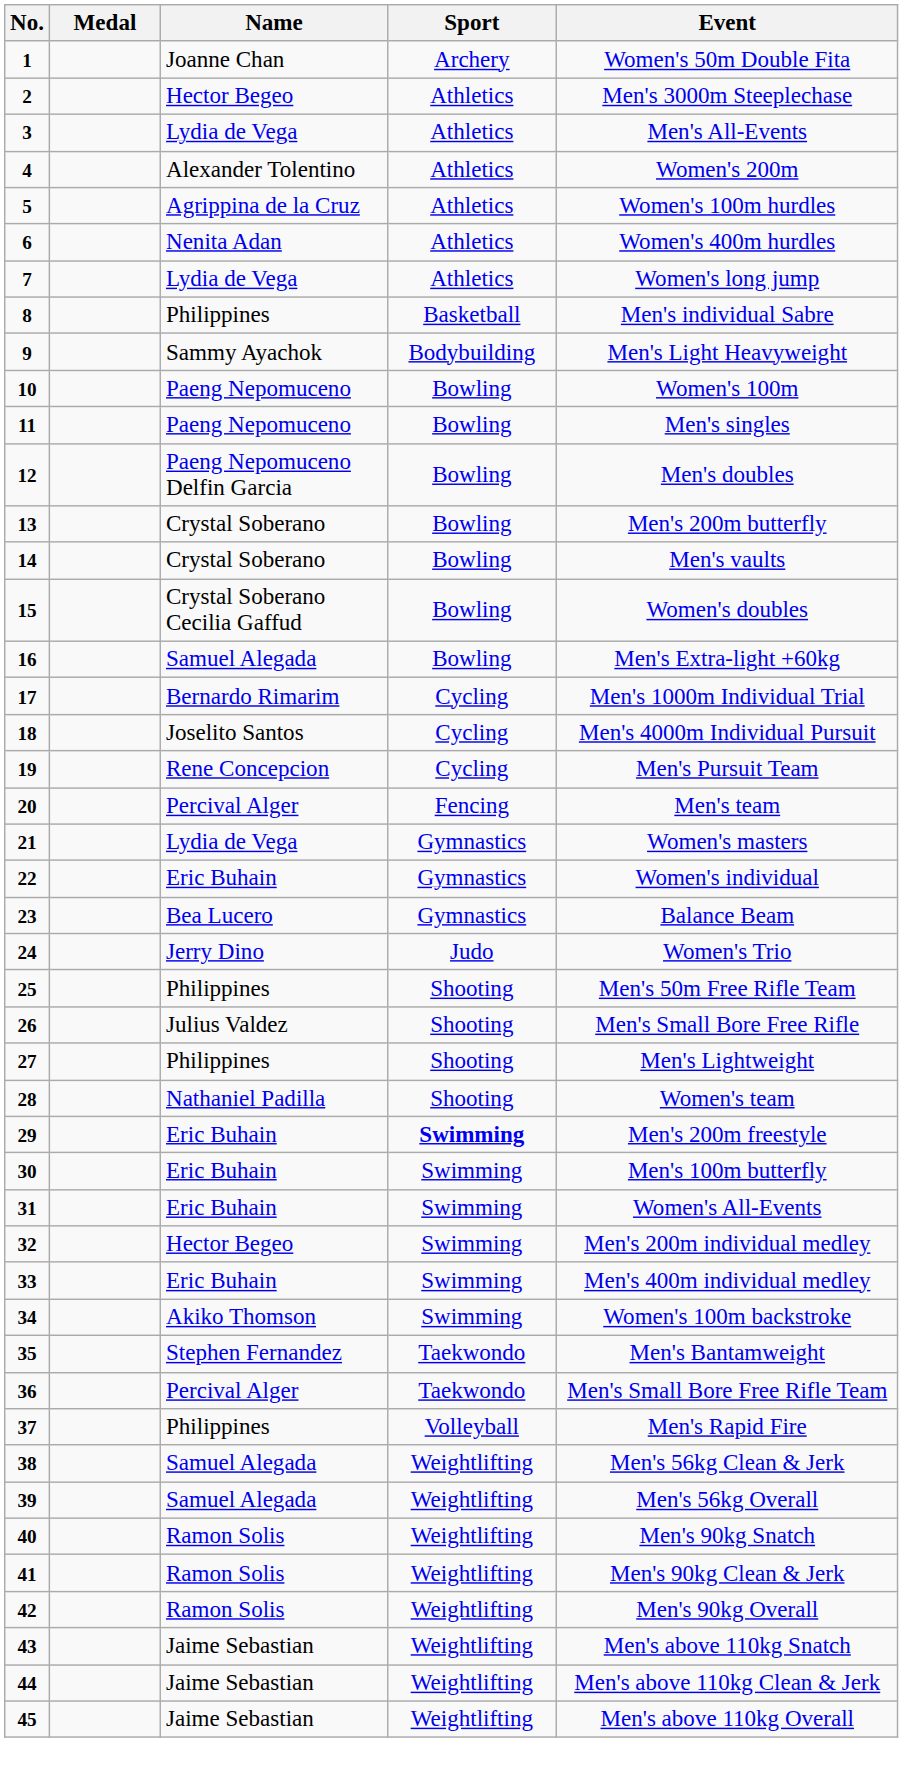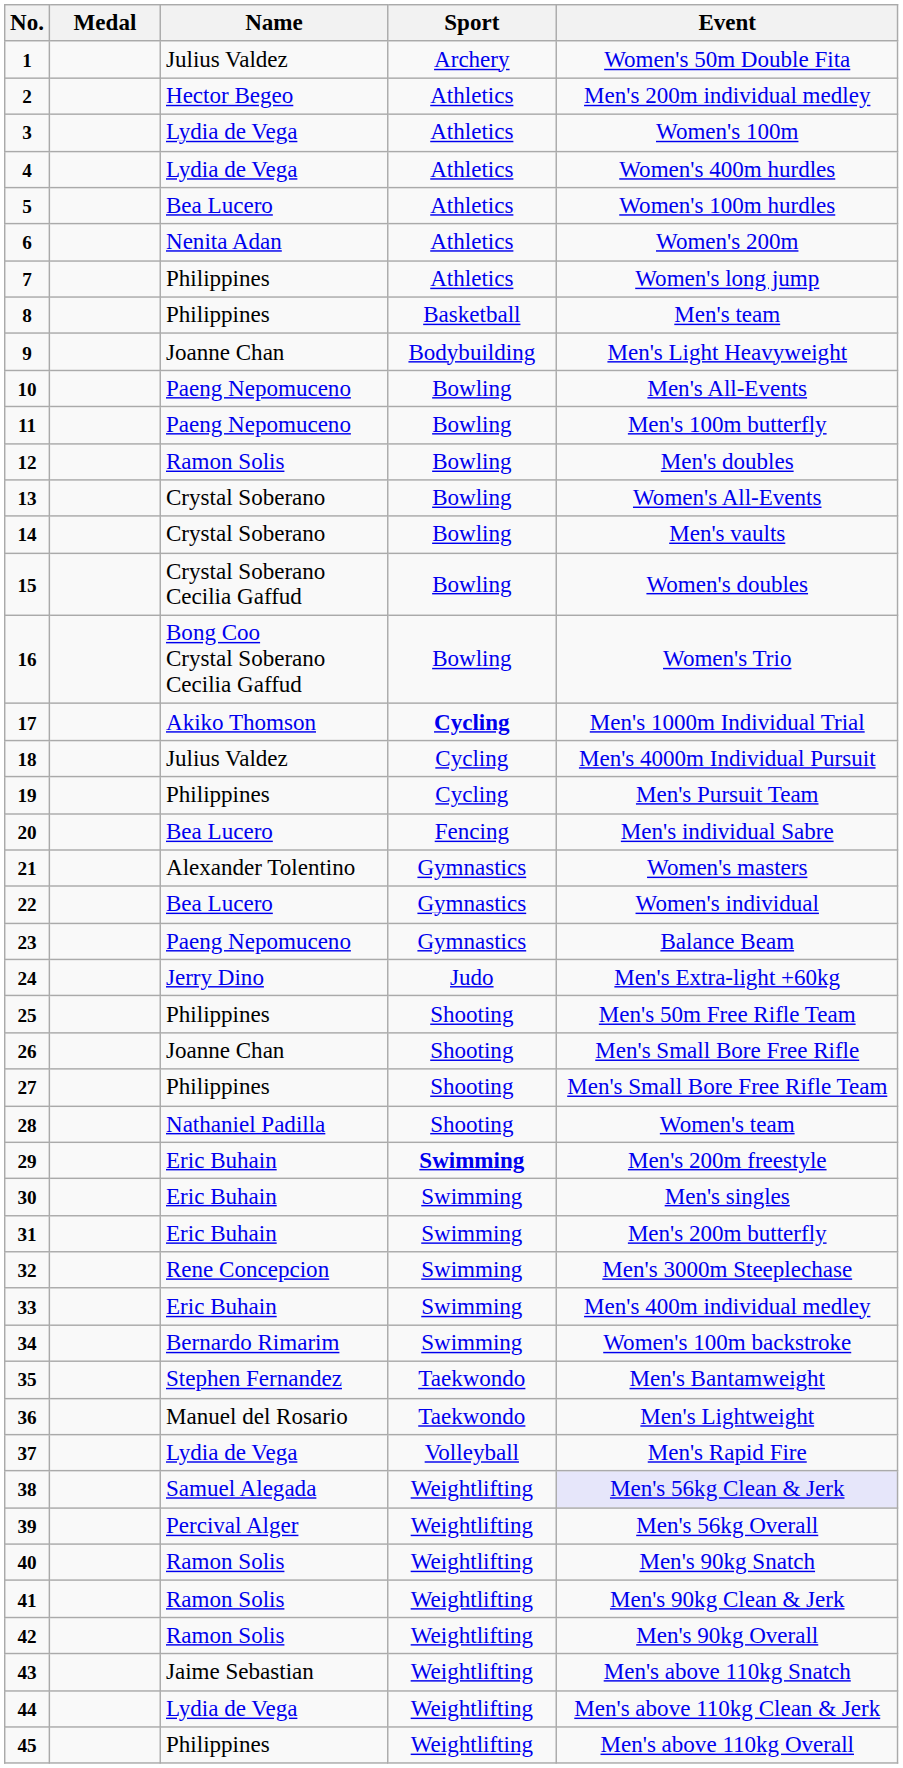1 | Name: Joanne Chan -> Julius Valdez
2 | Event: Men's 3000m Steeplechase -> Men's 200m individual medley
3 | Event: Men's All-Events -> Women's 100m
4 | Name: Alexander Tolentino -> Lydia de Vega
4 | Event: Women's 200m -> Women's 400m hurdles
5 | Name: Agrippina de la Cruz -> Bea Lucero
6 | Event: Women's 400m hurdles -> Women's 200m
7 | Name: Lydia de Vega -> Philippines
8 | Event: Men's individual Sabre -> Men's team
9 | Name: Sammy Ayachok -> Joanne Chan
10 | Event: Women's 100m -> Men's All-Events
11 | Event: Men's singles -> Men's 100m butterfly
12 | Name: Paeng Nepomuceno Delfin Garcia -> Ramon Solis
13 | Event: Men's 200m butterfly -> Women's All-Events
16 | Name: Samuel Alegada -> Bong Coo Crystal Soberano Cecilia Gaffud
16 | Event: Men's Extra-light +60kg -> Women's Trio
17 | Name: Bernardo Rimarim -> Akiko Thomson
17 | Sport: normal -> bold
18 | Name: Joselito Santos -> Julius Valdez
19 | Name: Rene Concepcion -> Philippines
20 | Name: Percival Alger -> Bea Lucero
20 | Event: Men's team -> Men's individual Sabre
21 | Name: Lydia de Vega -> Alexander Tolentino
22 | Name: Eric Buhain -> Bea Lucero
23 | Name: Bea Lucero -> Paeng Nepomuceno
24 | Event: Women's Trio -> Men's Extra-light +60kg
26 | Name: Julius Valdez -> Joanne Chan
27 | Event: Men's Lightweight -> Men's Small Bore Free Rifle Team
30 | Event: Men's 100m butterfly -> Men's singles
31 | Event: Women's All-Events -> Men's 200m butterfly
32 | Name: Hector Begeo -> Rene Concepcion
32 | Event: Men's 200m individual medley -> Men's 3000m Steeplechase
34 | Name: Akiko Thomson -> Bernardo Rimarim
36 | Name: Percival Alger -> Manuel del Rosario
36 | Event: Men's Small Bore Free Rifle Team -> Men's Lightweight
37 | Name: Philippines -> Lydia de Vega
38 | Event: no background -> lavender background
39 | Name: Samuel Alegada -> Percival Alger
44 | Name: Jaime Sebastian -> Lydia de Vega
45 | Name: Jaime Sebastian -> Philippines
